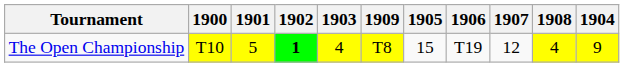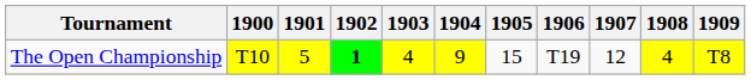columns swapped: 1904 <-> 1909
